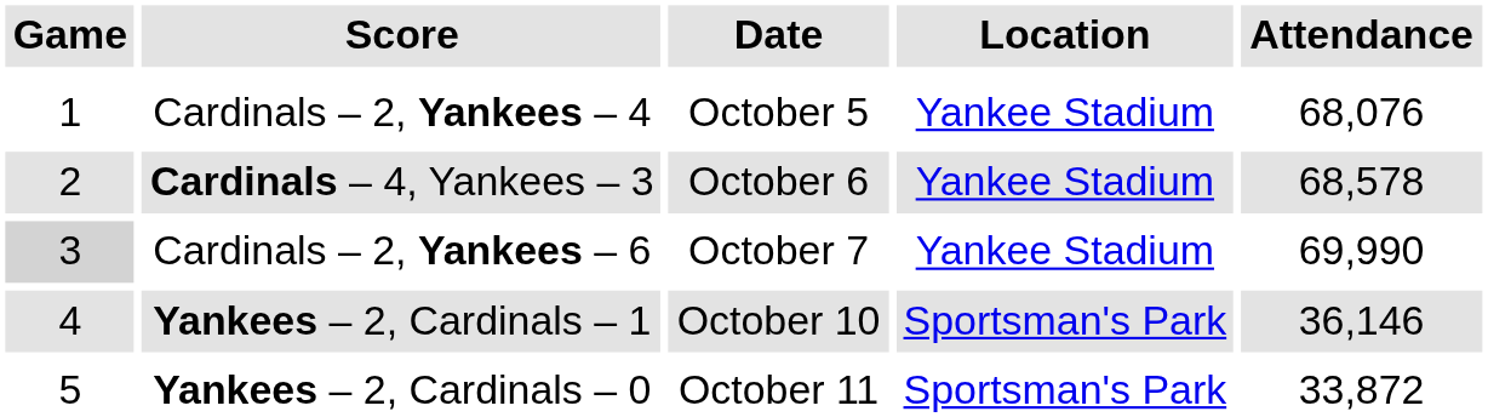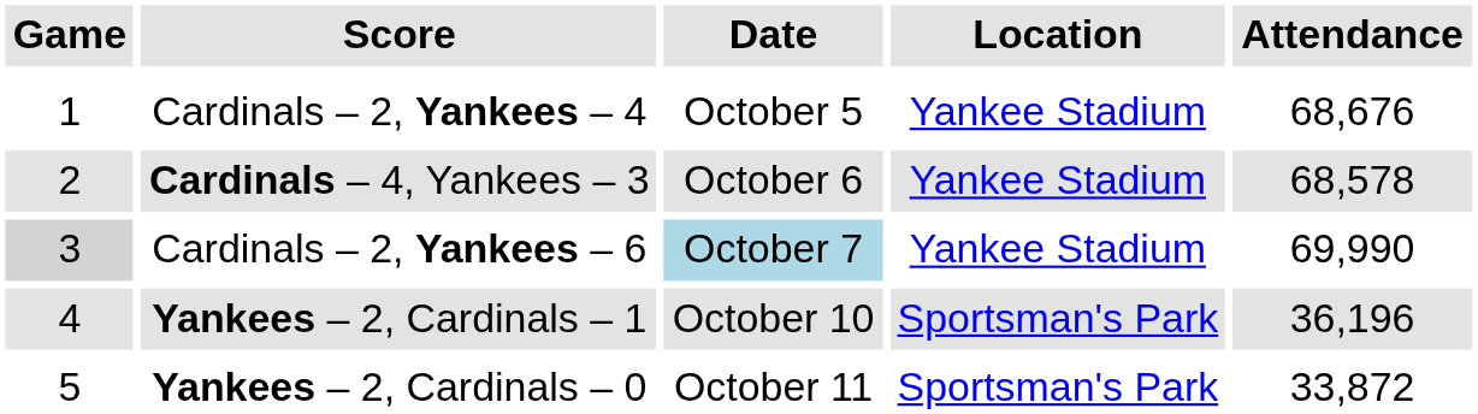Cardinals – 2, Yankees – 4 | Attendance: 68,076 -> 68,676
Cardinals – 2, Yankees – 6 | Date: no background -> lightblue background
Yankees – 2, Cardinals – 1 | Attendance: 36,146 -> 36,196
